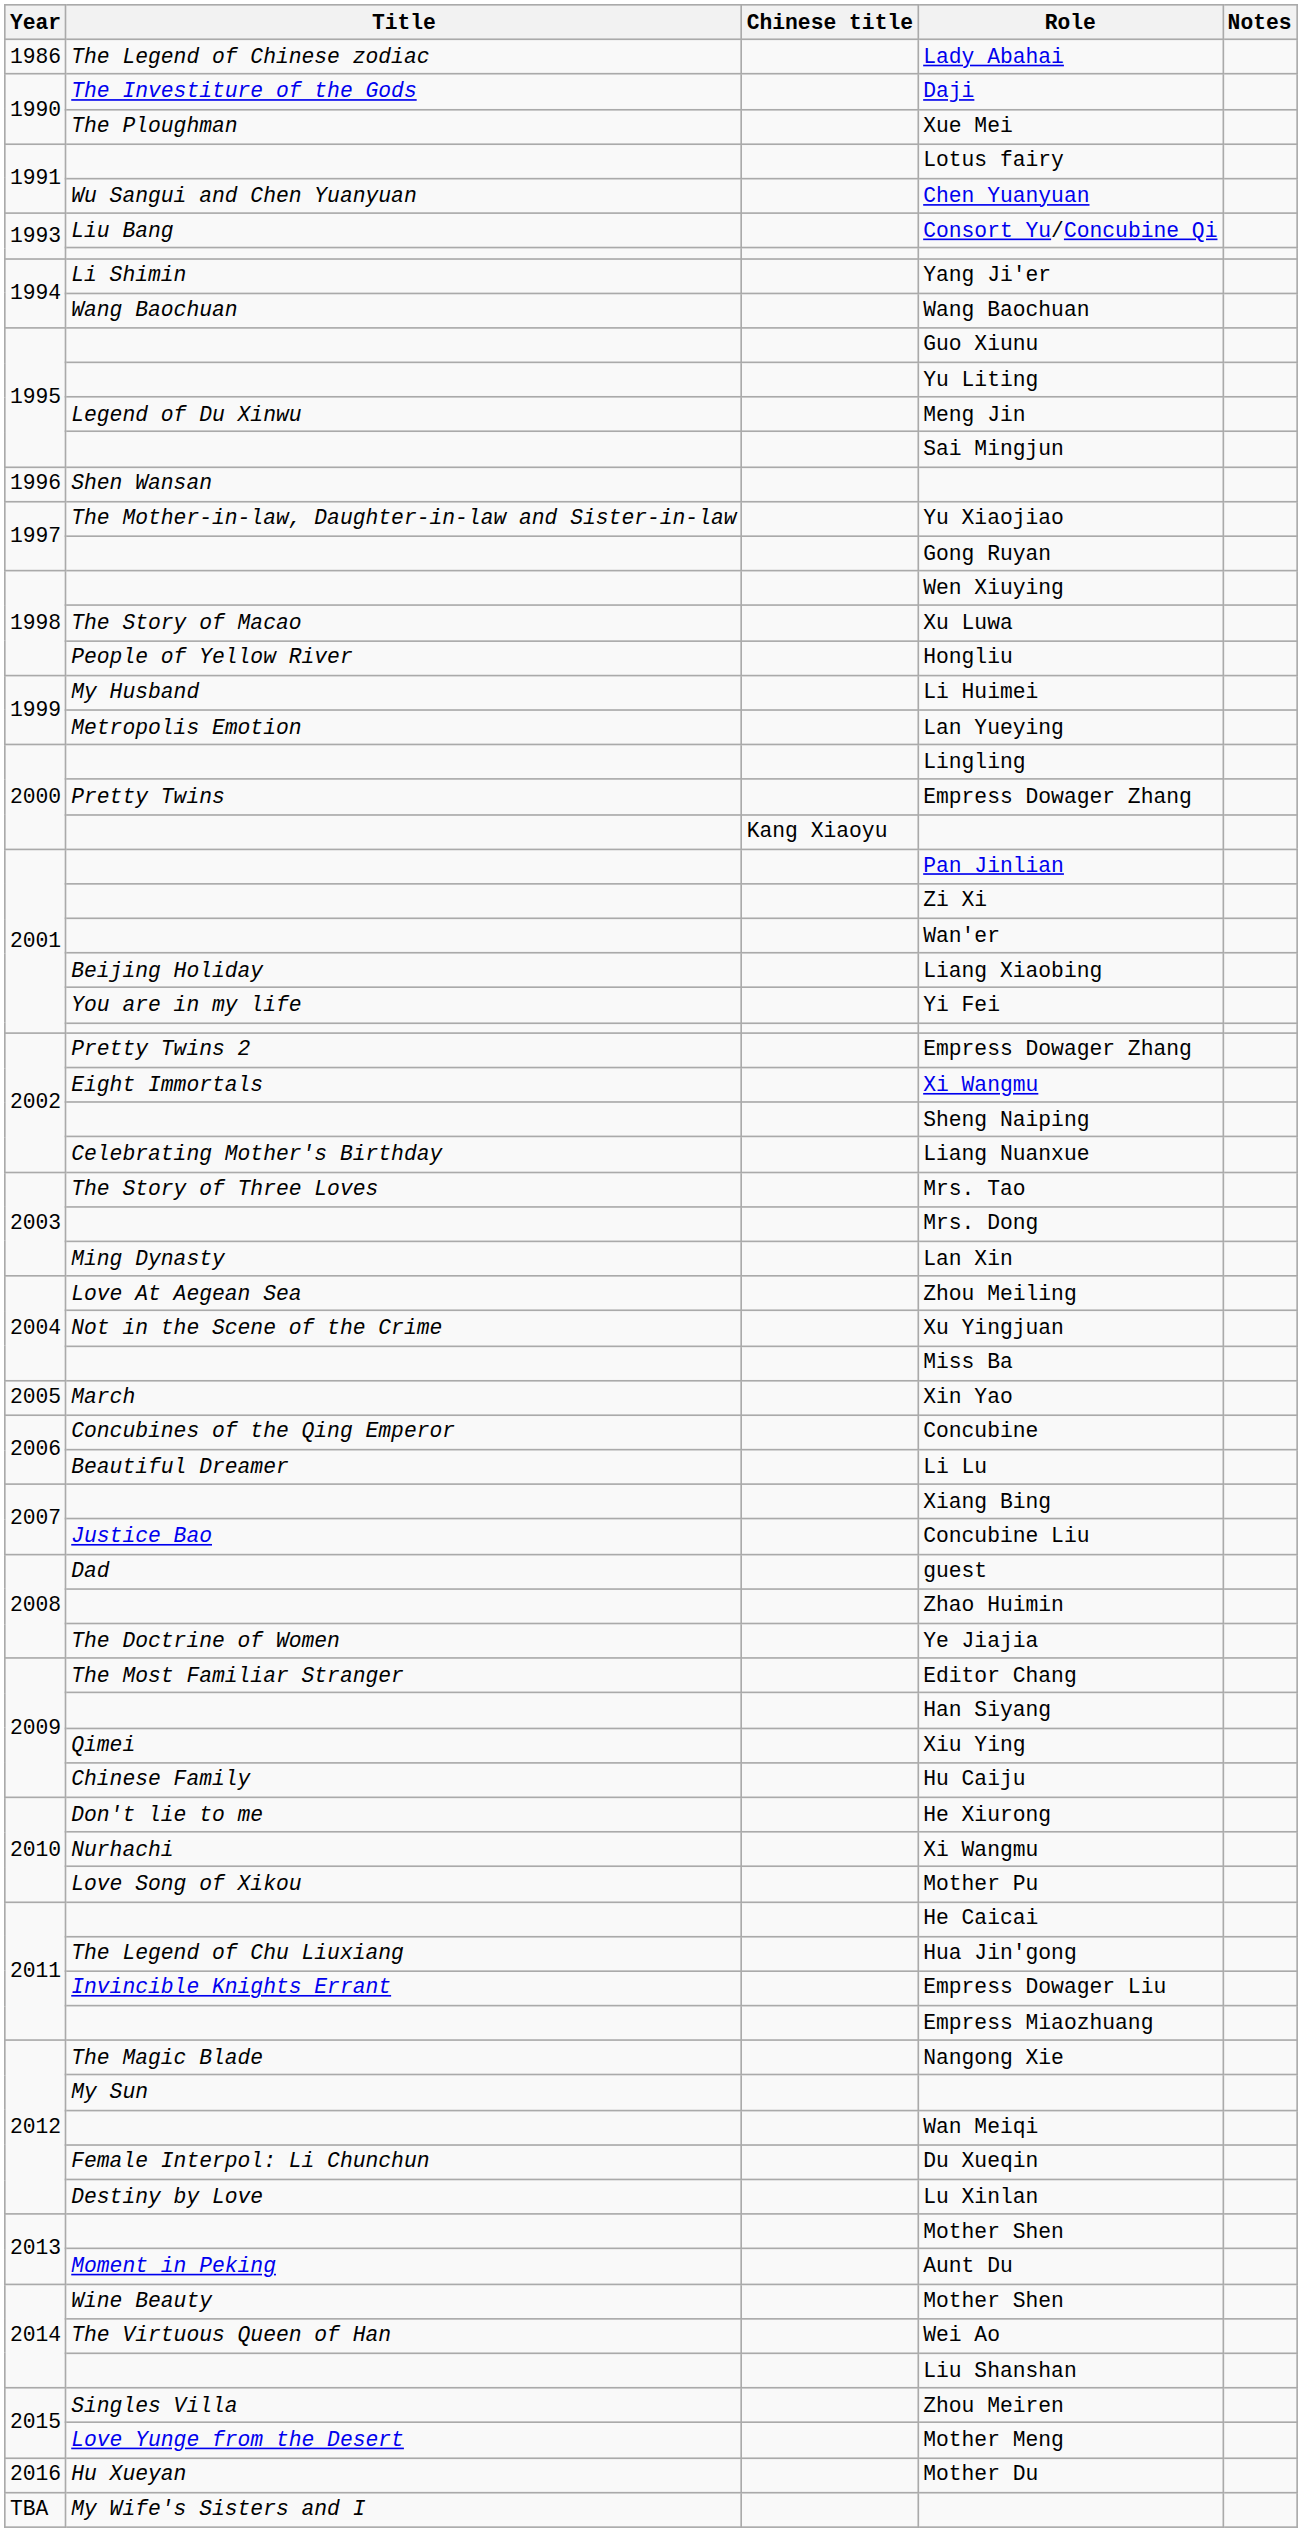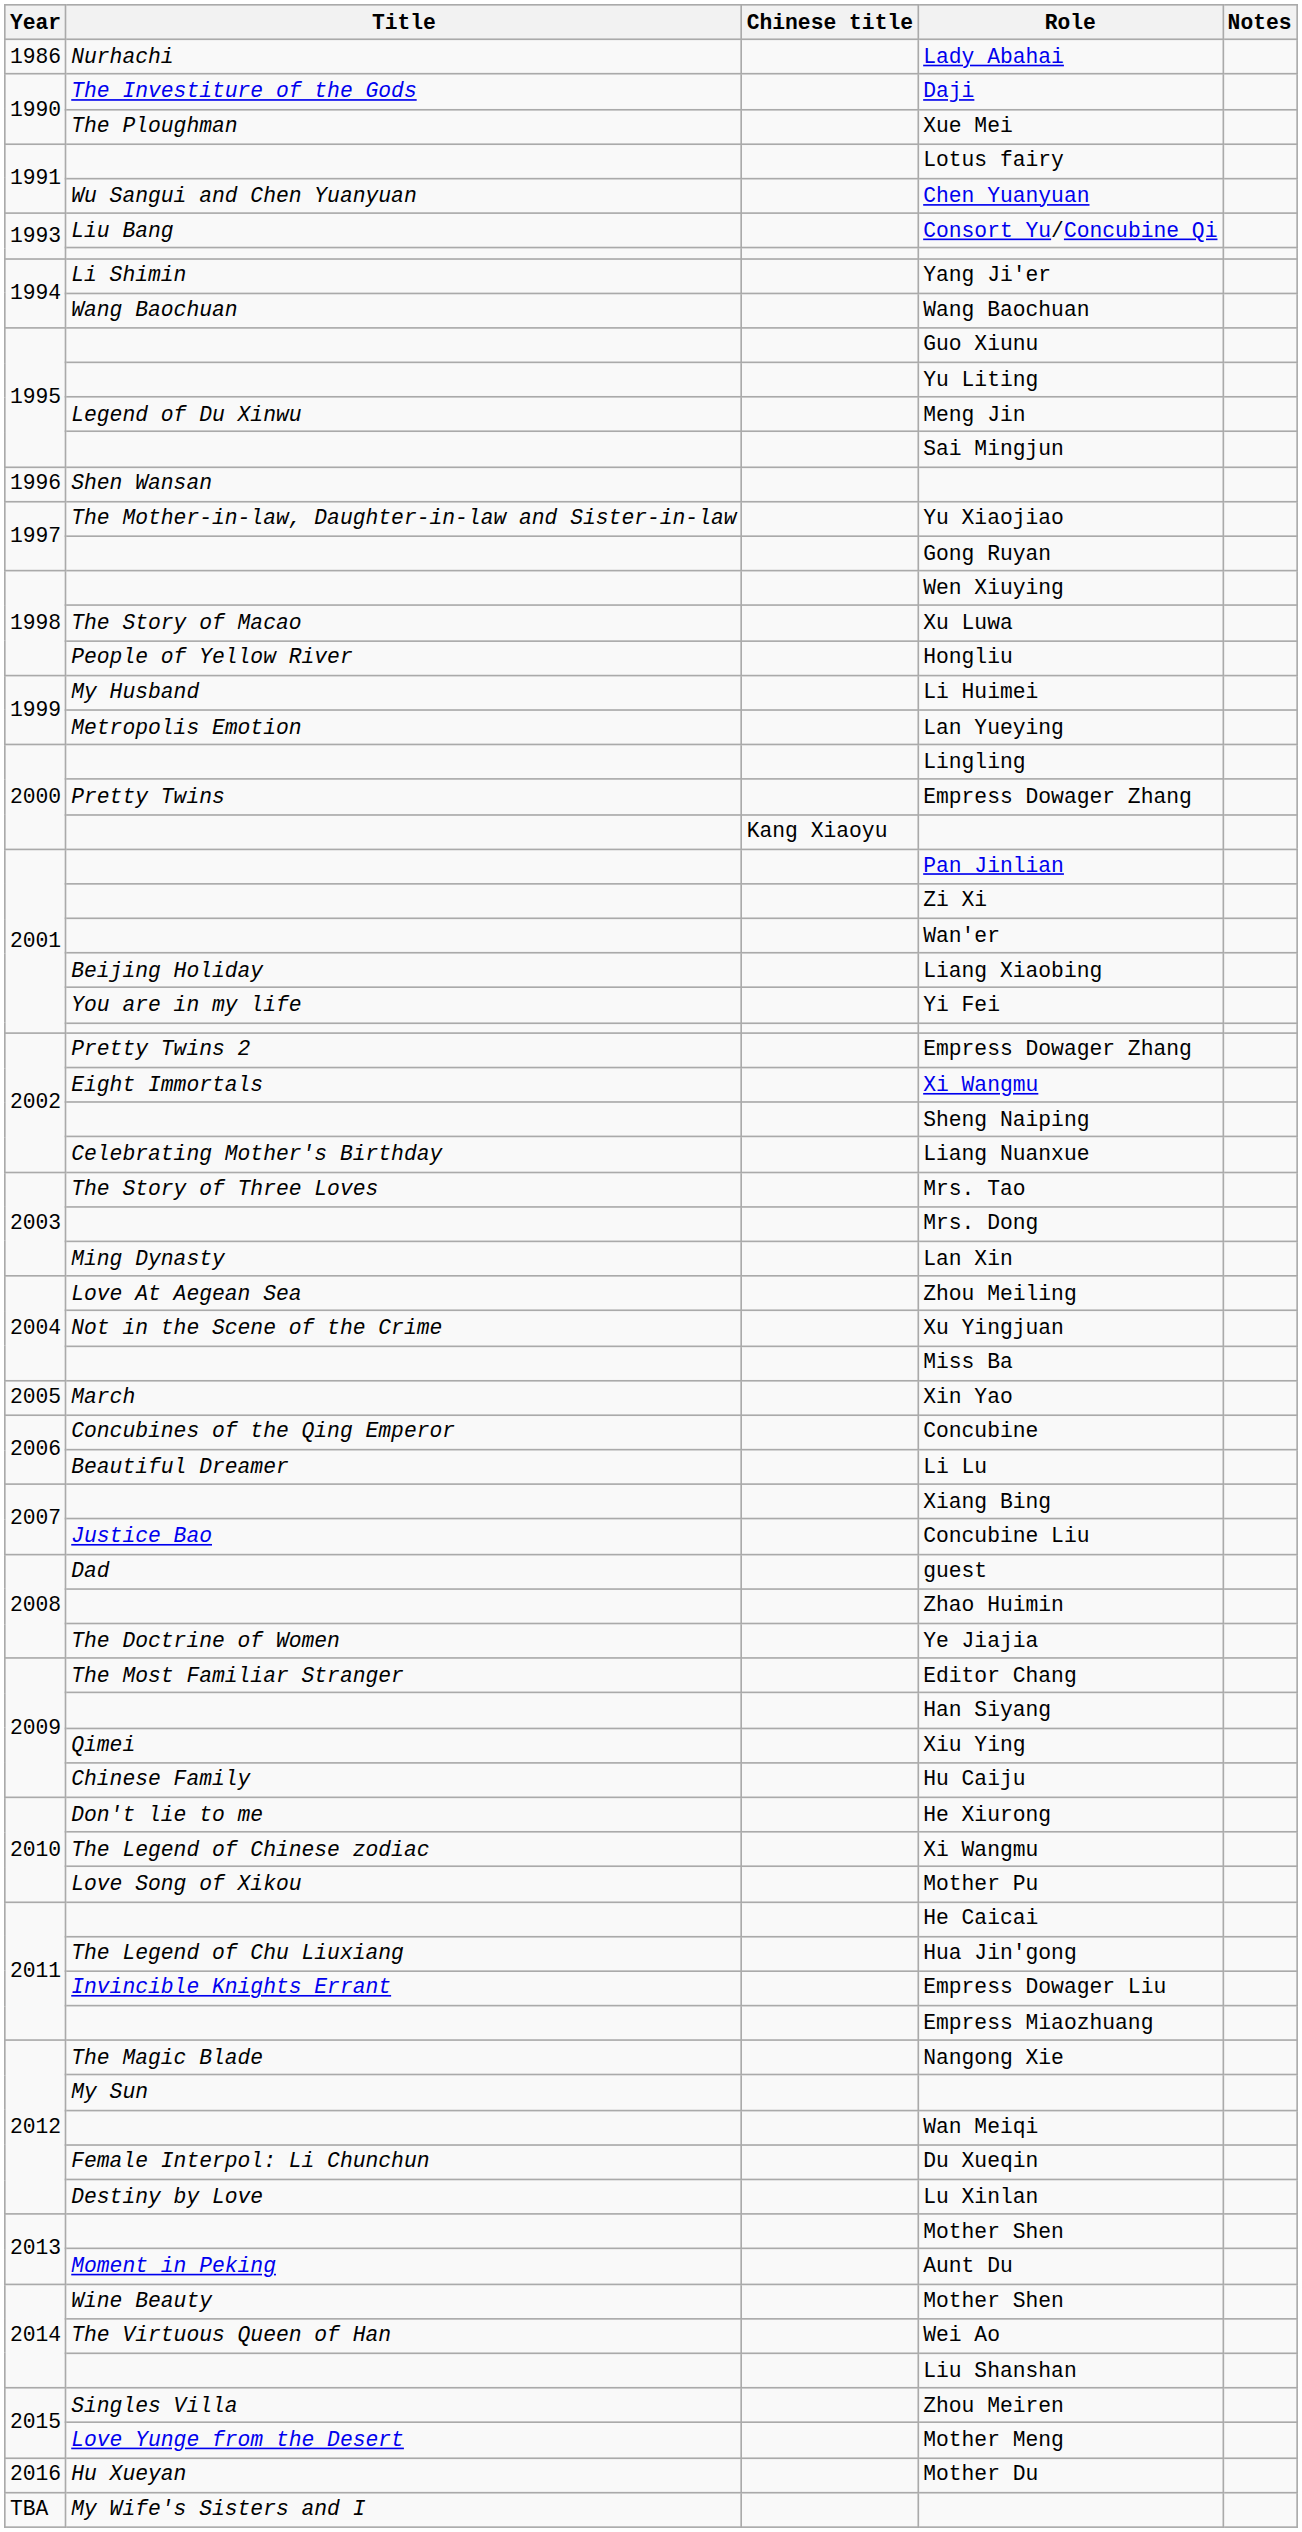Lady Abahai | Title: The Legend of Chinese zodiac -> Nurhachi
2010 / Xi Wangmu | Title: Nurhachi -> The Legend of Chinese zodiac
